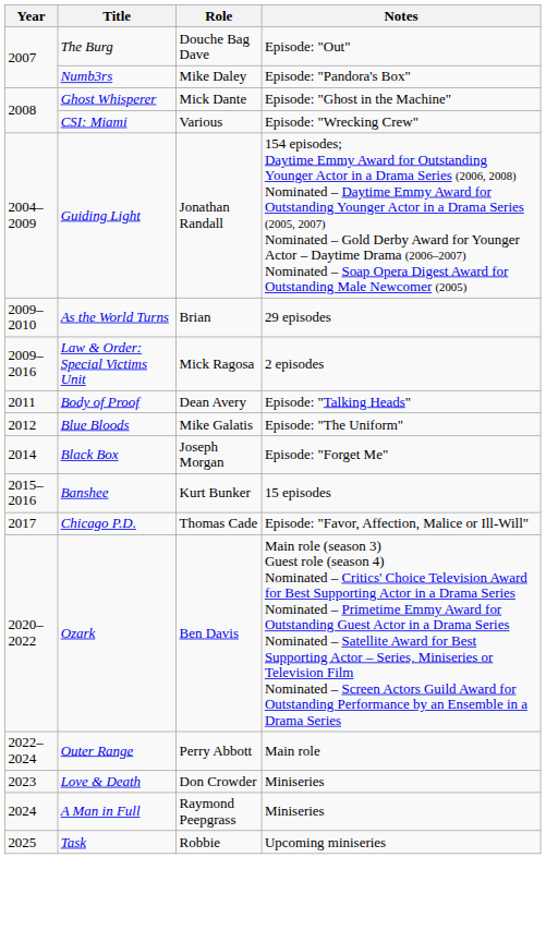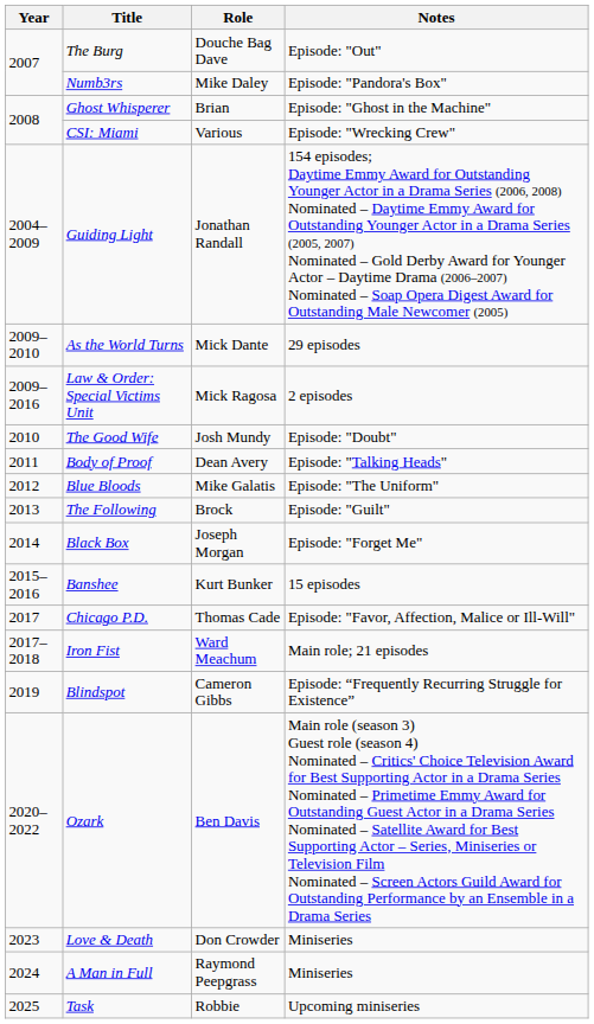Ghost Whisperer | Role: Mick Dante -> Brian
As the World Turns | Role: Brian -> Mick Dante
+ row: 2010 | The Good Wife | Josh Mundy | Episode: "Doubt"
+ row: 2013 | The Following | Brock | Episode: "Guilt"
+ row: 2017–2018 | Iron Fist | Ward Meachum | Main role; 21 episodes
+ row: 2019 | Blindspot | Cameron Gibbs | Episode: “Frequently Recurring Struggle for Existence”
- row: 2022–2024 | Outer Range | Perry Abbott | Main role
